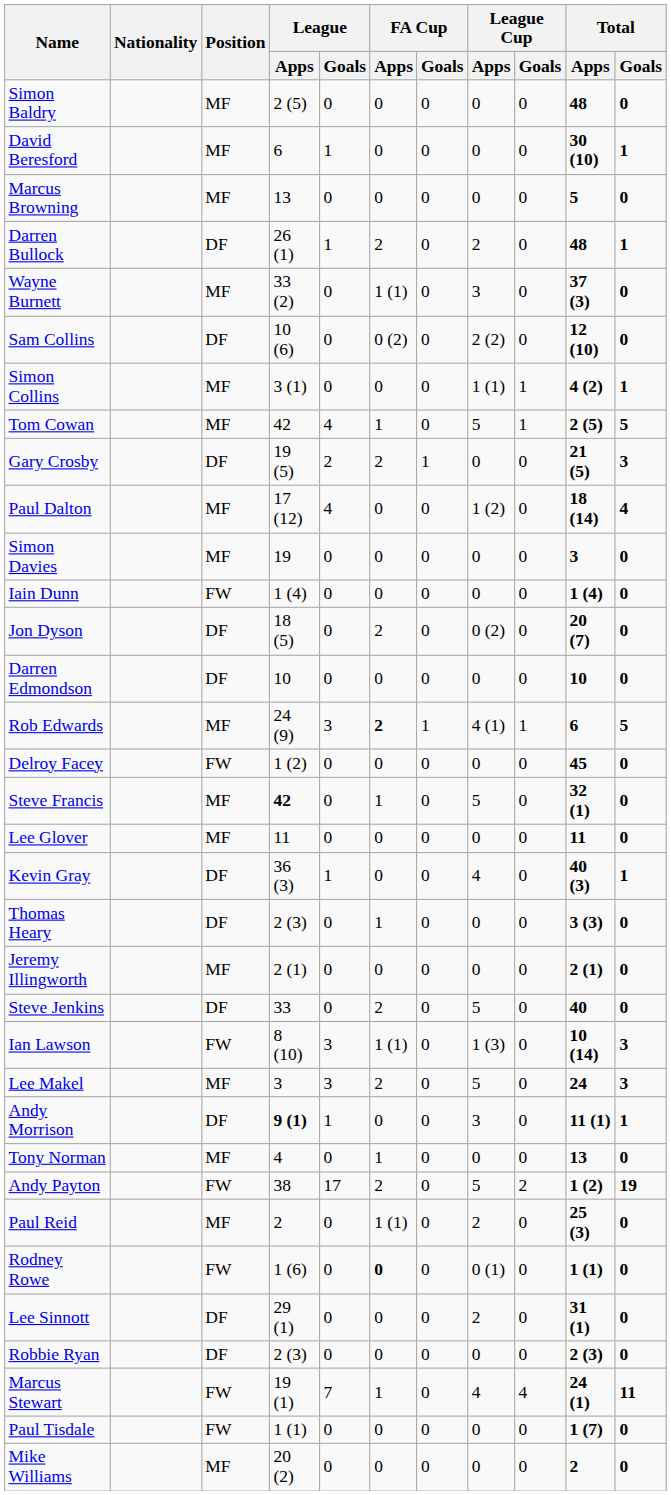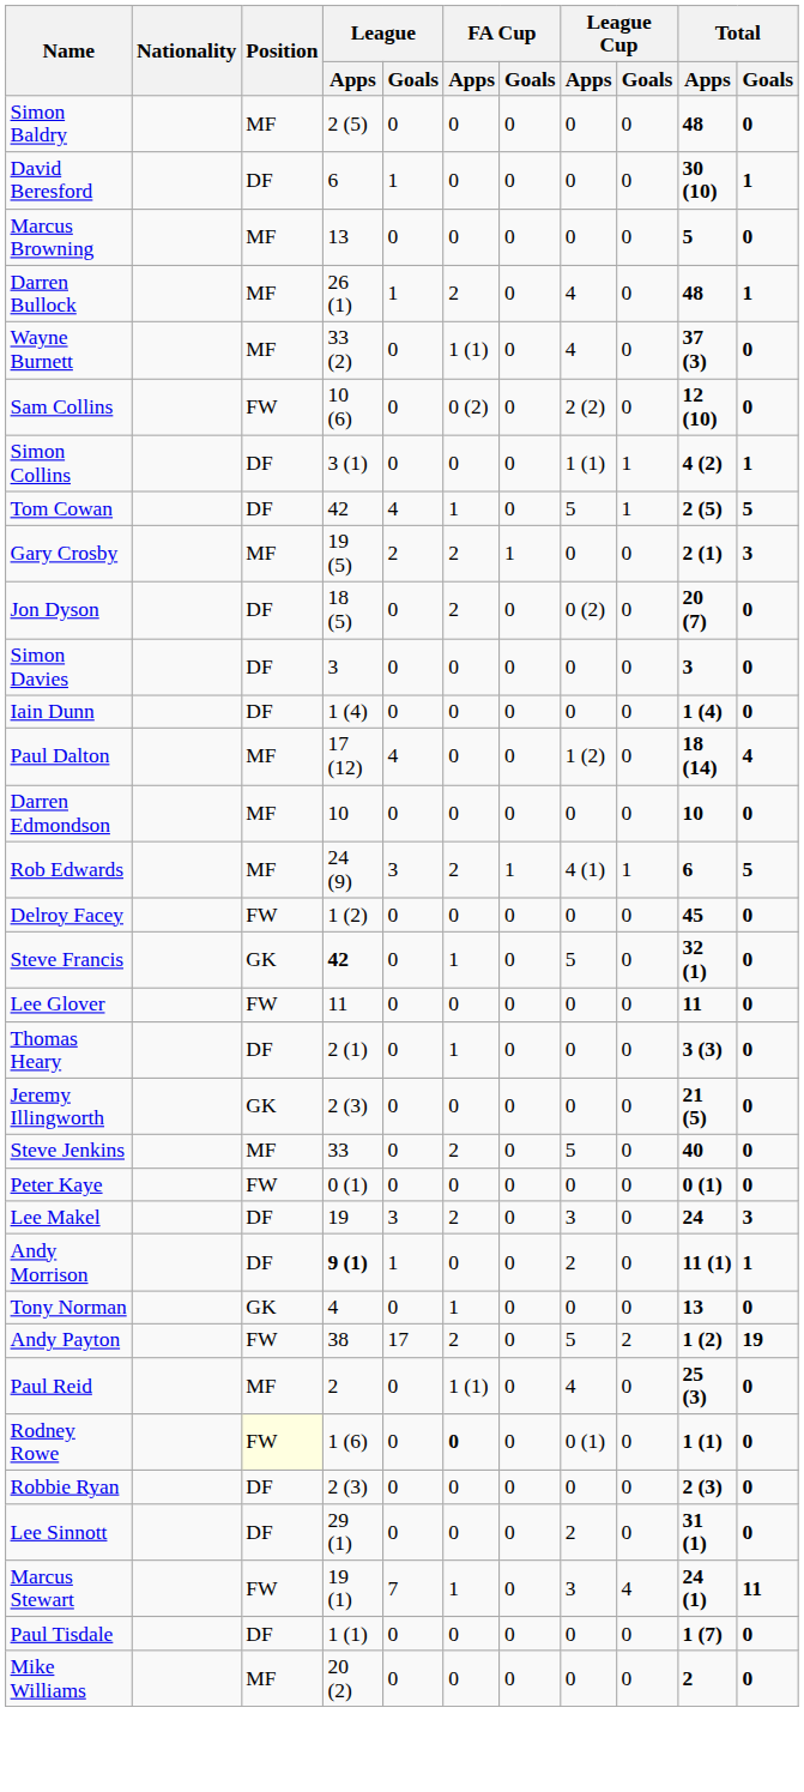David Beresford | Position: MF -> DF
Darren Bullock | Position: DF -> MF
Darren Bullock | League Cup / Apps: 2 -> 4
Wayne Burnett | League Cup / Apps: 3 -> 4
Sam Collins | Position: DF -> FW
Simon Collins | Position: MF -> DF
Tom Cowan | Position: MF -> DF
Gary Crosby | Position: DF -> MF
Gary Crosby | Total / Apps: 21 (5) -> 2 (1)
rows swapped: Paul Dalton <-> Jon Dyson
Simon Davies | Position: MF -> DF
Simon Davies | League / Apps: 19 -> 3
Iain Dunn | Position: FW -> DF
Darren Edmondson | Position: DF -> MF
Rob Edwards | FA Cup / Apps: bold -> normal
Steve Francis | Position: MF -> GK
Lee Glover | Position: MF -> FW
- row: Kevin Gray | DF | 36 (3) | 1 | 0 | 0 | 4 | 0 | 40 (3) | 1
Thomas Heary | League / Apps: 2 (3) -> 2 (1)
Jeremy Illingworth | Position: MF -> GK
Jeremy Illingworth | League / Apps: 2 (1) -> 2 (3)
Jeremy Illingworth | Total / Apps: 2 (1) -> 21 (5)
Steve Jenkins | Position: DF -> MF
+ row: Peter Kaye | FW | 0 (1) | 0 | 0 | 0 | 0 | 0 | 0 (1) | 0
- row: Ian Lawson | FW | 8 (10) | 3 | 1 (1) | 0 | 1 (3) | 0 | 10 (14) | 3
Lee Makel | Position: MF -> DF
Lee Makel | League / Apps: 3 -> 19
Lee Makel | League Cup / Apps: 5 -> 3
Andy Morrison | League Cup / Apps: 3 -> 2
Tony Norman | Position: MF -> GK
Paul Reid | League Cup / Apps: 2 -> 4
Rodney Rowe | Position: no background -> lightyellow background
rows swapped: Robbie Ryan <-> Lee Sinnott
Marcus Stewart | League Cup / Apps: 4 -> 3
Paul Tisdale | Position: FW -> DF
